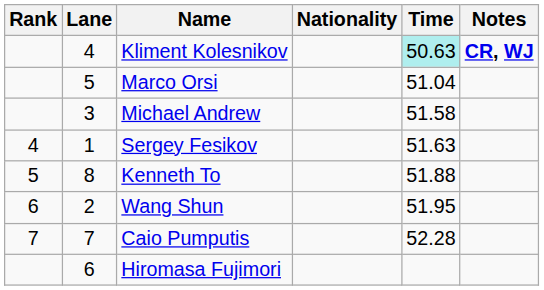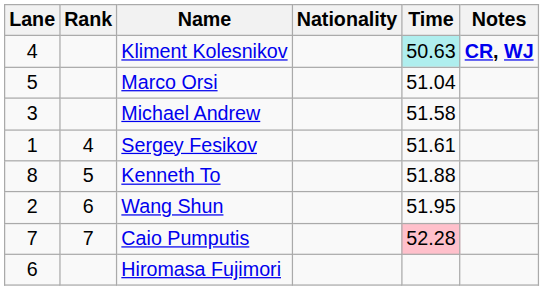columns swapped: Rank <-> Lane
Sergey Fesikov | Time: 51.63 -> 51.61
Caio Pumputis | Time: no background -> pink background
